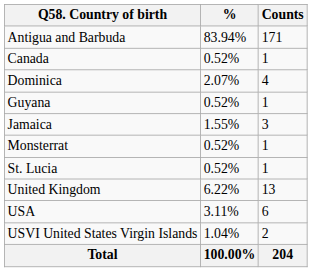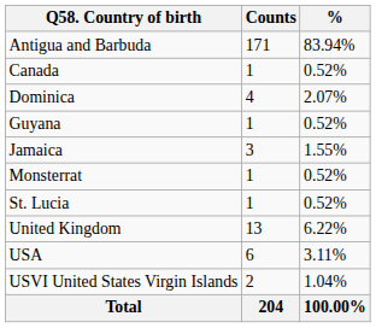columns swapped: Counts <-> %
